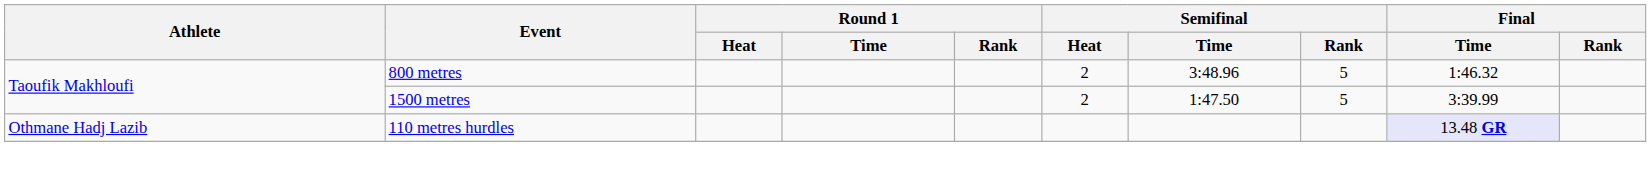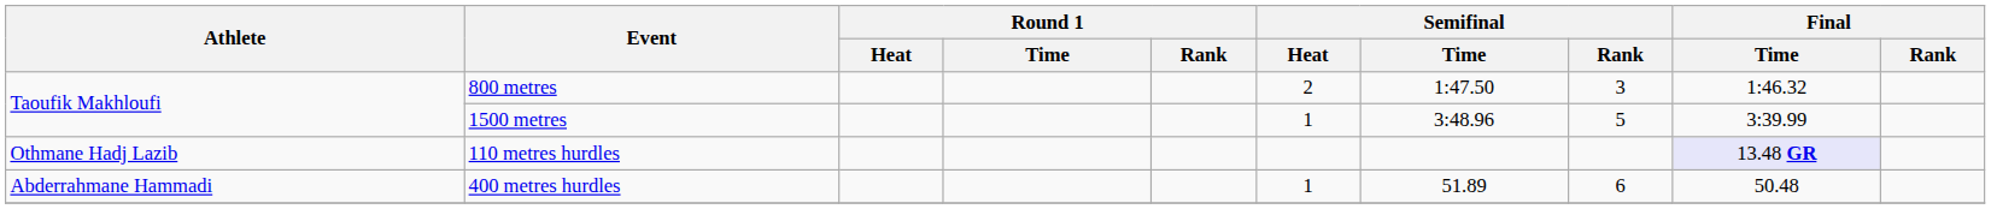800 metres | Semifinal / Time: 3:48.96 -> 1:47.50
800 metres | Semifinal / Rank: 5 -> 3
1500 metres | Semifinal / Heat: 2 -> 1
1500 metres | Semifinal / Time: 1:47.50 -> 3:48.96
+ row: Abderrahmane Hammadi | 400 metres hurdles | 1 | 51.89 | 6 | 50.48
